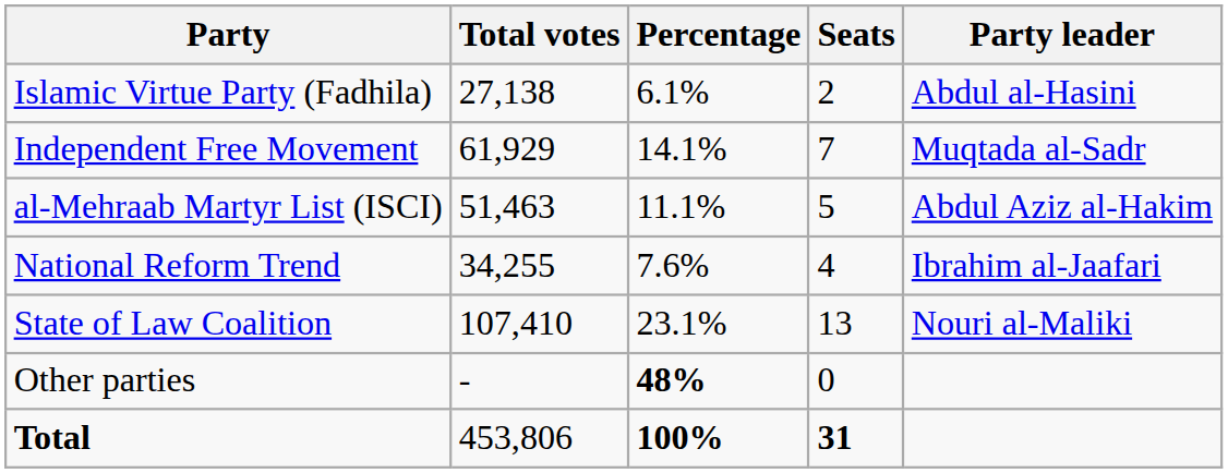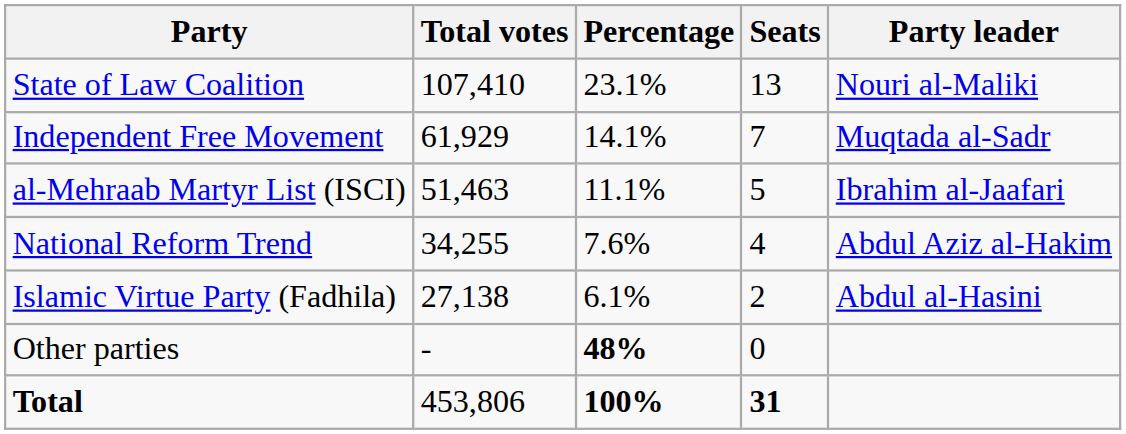rows swapped: State of Law Coalition <-> Islamic Virtue Party (Fadhila)
al-Mehraab Martyr List (ISCI) | Party leader: Abdul Aziz al-Hakim -> Ibrahim al-Jaafari
National Reform Trend | Party leader: Ibrahim al-Jaafari -> Abdul Aziz al-Hakim
